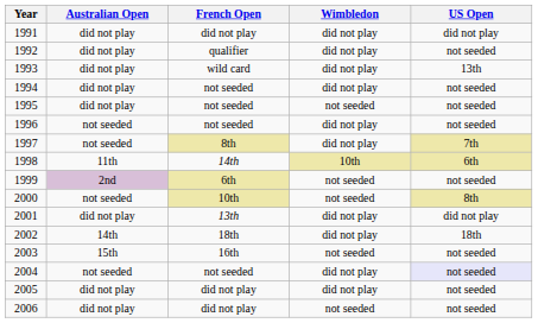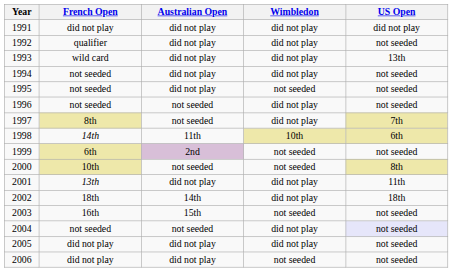columns swapped: Australian Open <-> French Open
2001 | US Open: did not play -> 11th
